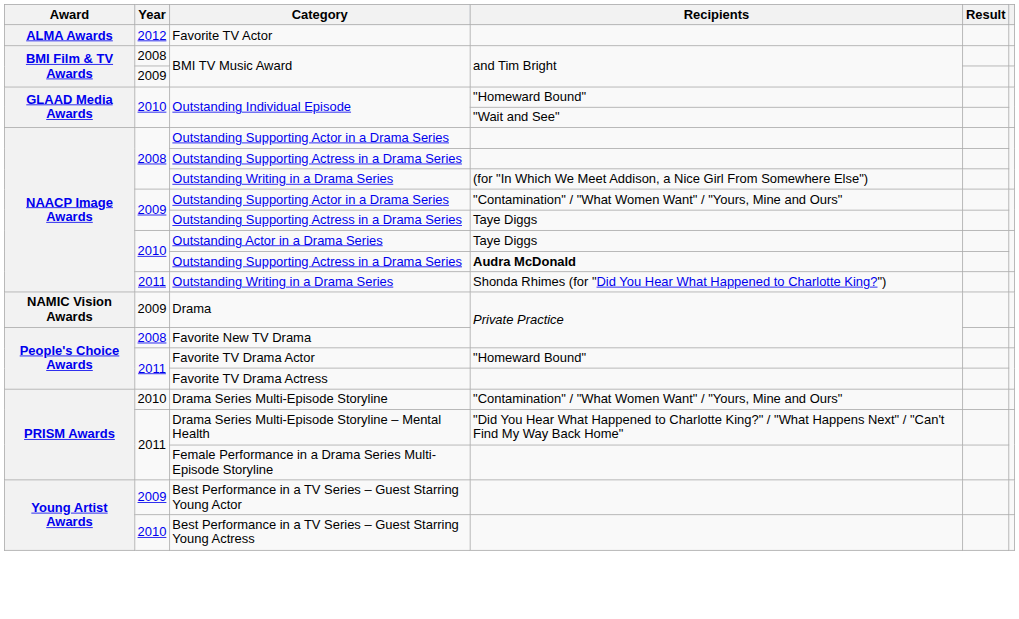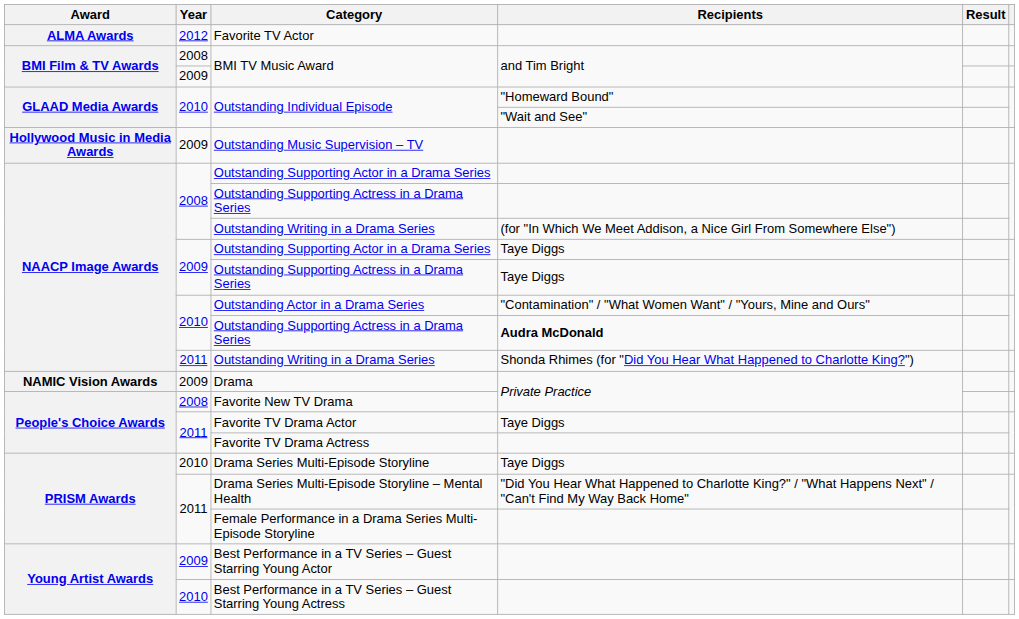+ row: Hollywood Music in Media Awards | 2009 | Outstanding Music Supervision – TV
2009 / Outstanding Supporting Actor in a Drama Series | Recipients: "Contamination" / "What Women Want" / "Yours, Mine and Ours" -> Taye Diggs
Outstanding Actor in a Drama Series | Recipients: Taye Diggs -> "Contamination" / "What Women Want" / "Yours, Mine and Ours"
Favorite TV Drama Actor | Recipients: "Homeward Bound" -> Taye Diggs
Drama Series Multi-Episode Storyline | Recipients: "Contamination" / "What Women Want" / "Yours, Mine and Ours" -> Taye Diggs
